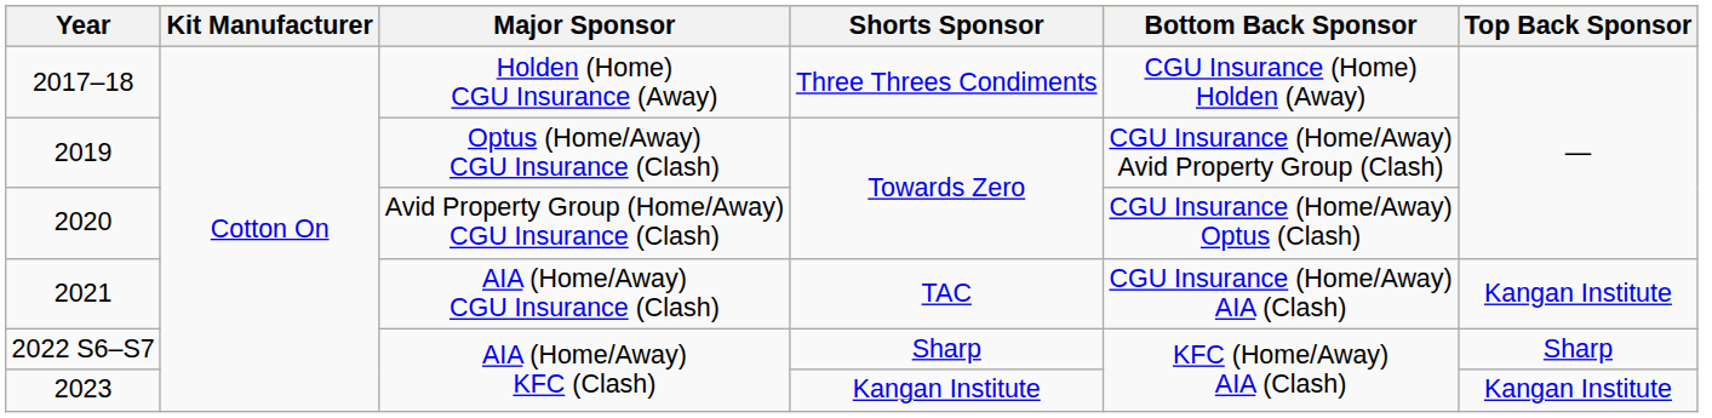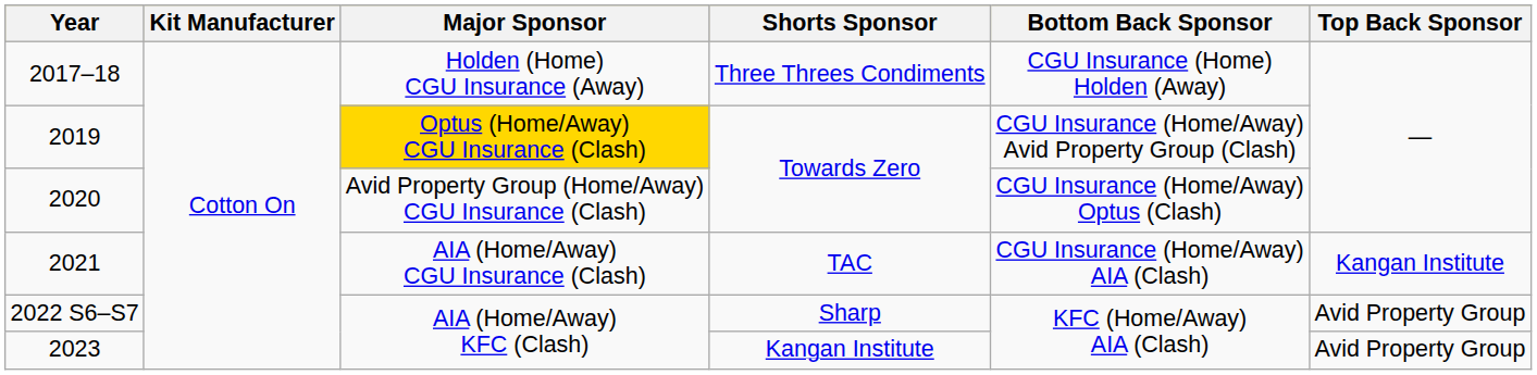2019 | Major Sponsor: no background -> gold background
2022 S6–S7 | Top Back Sponsor: Sharp -> Avid Property Group
2023 | Top Back Sponsor: Kangan Institute -> Avid Property Group
